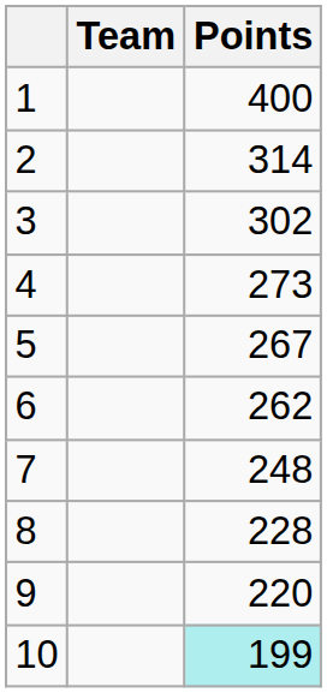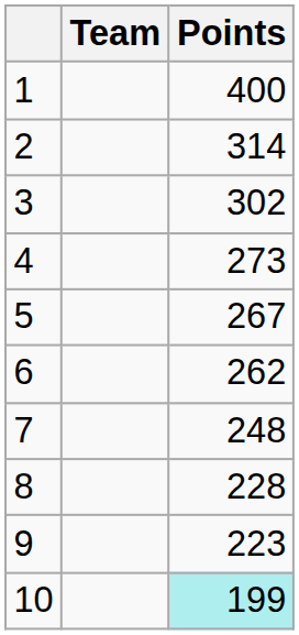9 | Points: 220 -> 223
